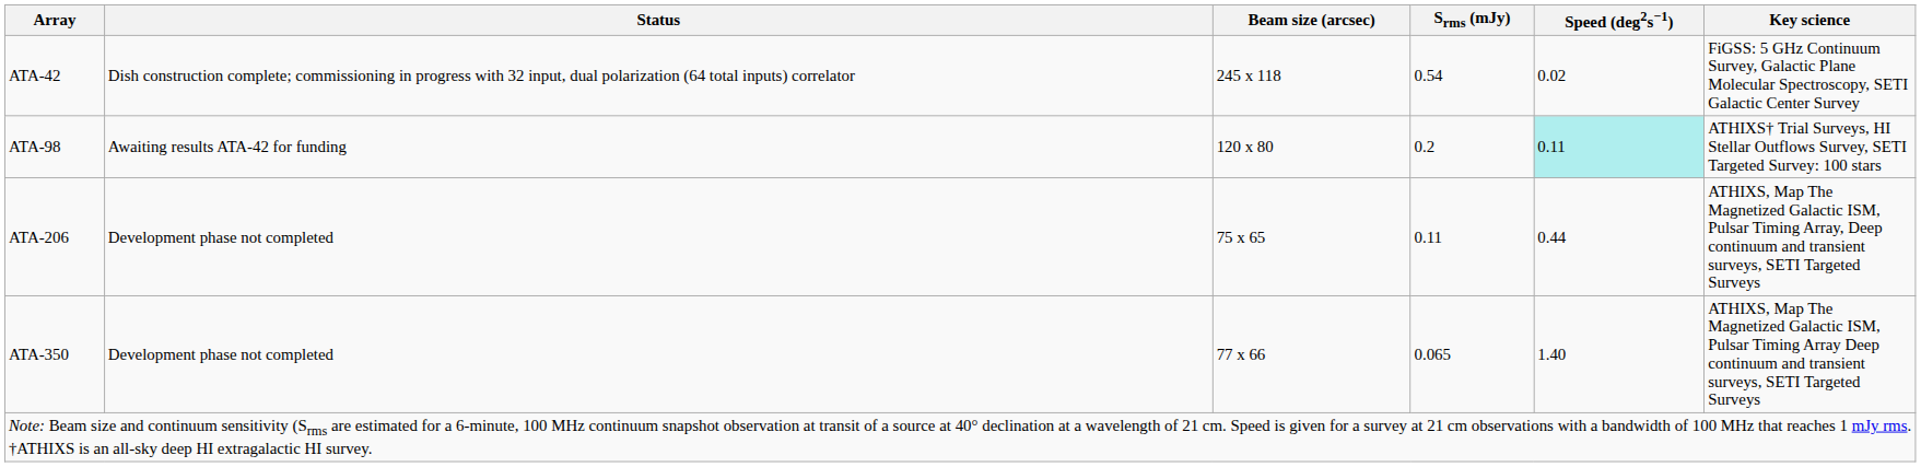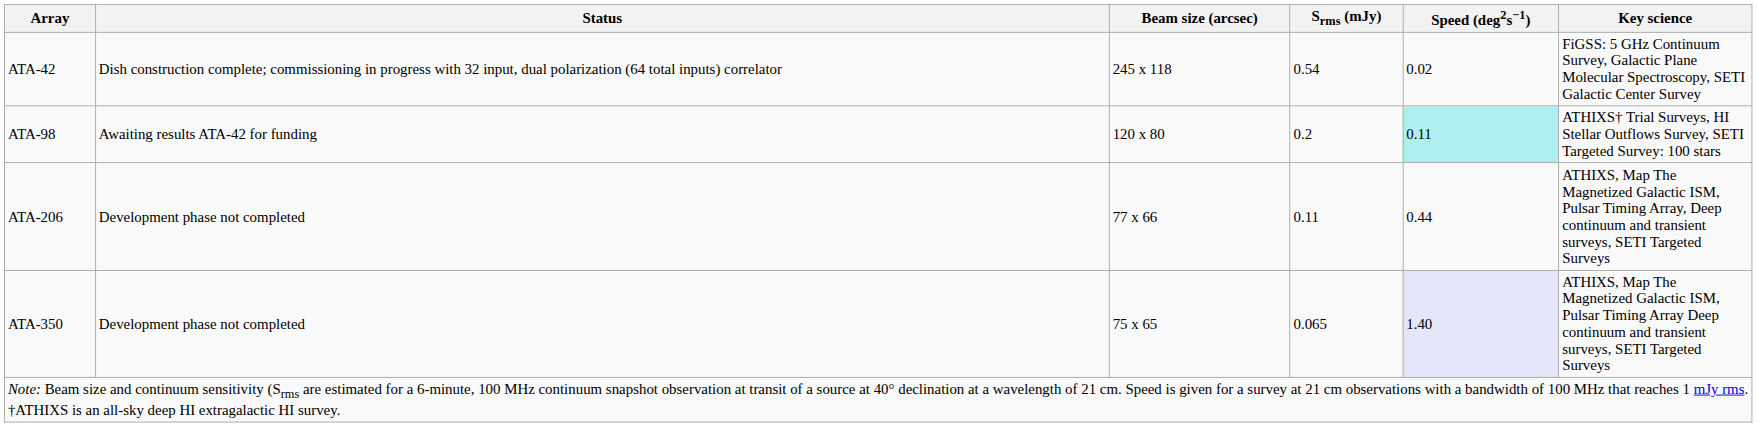ATA-206 | Beam size (arcsec): 75 x 65 -> 77 x 66
ATA-350 | Beam size (arcsec): 77 x 66 -> 75 x 65
ATA-350 | Speed (deg2s−1): no background -> lavender background
